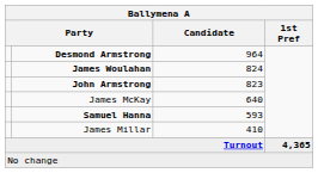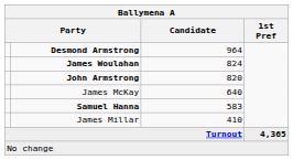John Armstrong | Candidate: 823 -> 820
Samuel Hanna | Candidate: 593 -> 583
